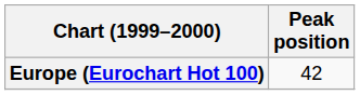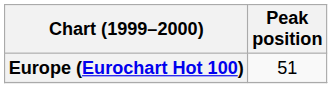Europe (Eurochart Hot 100) | Peak position: 42 -> 51
